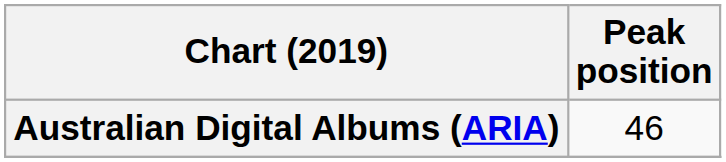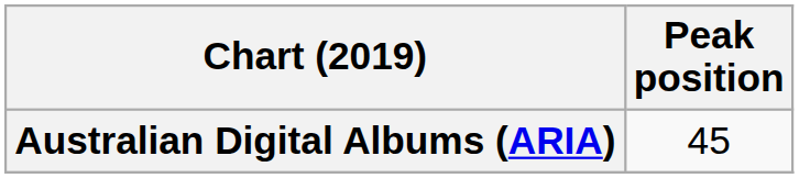Australian Digital Albums (ARIA) | Peak position: 46 -> 45
